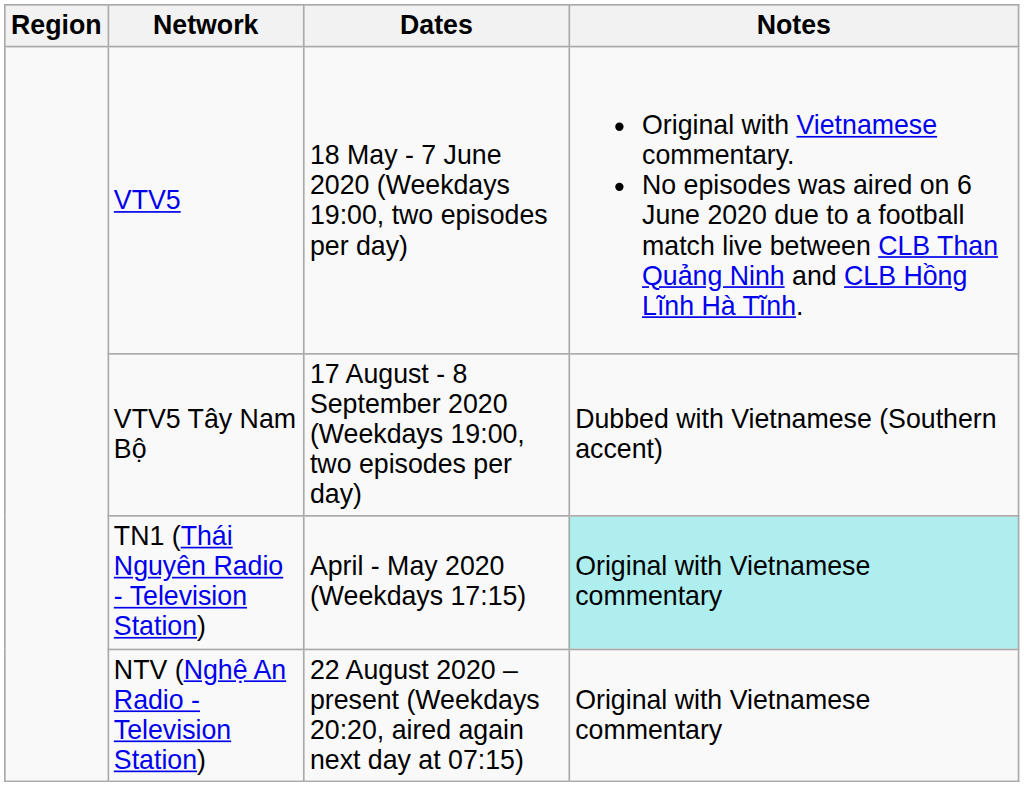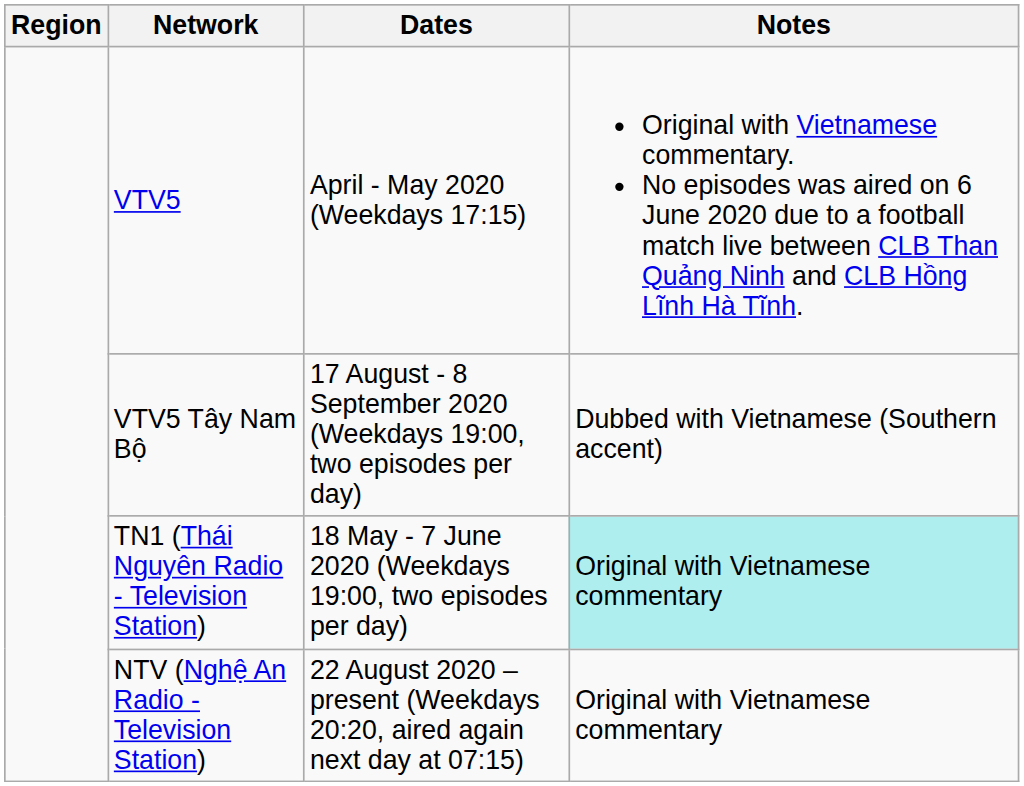VTV5 | Dates: 18 May - 7 June 2020 (Weekdays 19:00, two episodes per day) -> April - May 2020 (Weekdays 17:15)
TN1 (Thái Nguyên Radio - Television Station) | Dates: April - May 2020 (Weekdays 17:15) -> 18 May - 7 June 2020 (Weekdays 19:00, two episodes per day)
